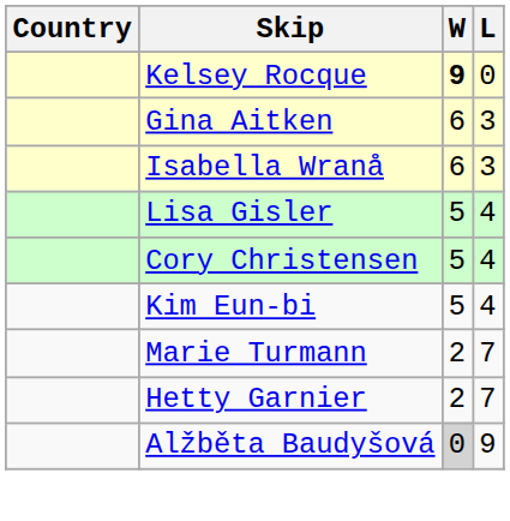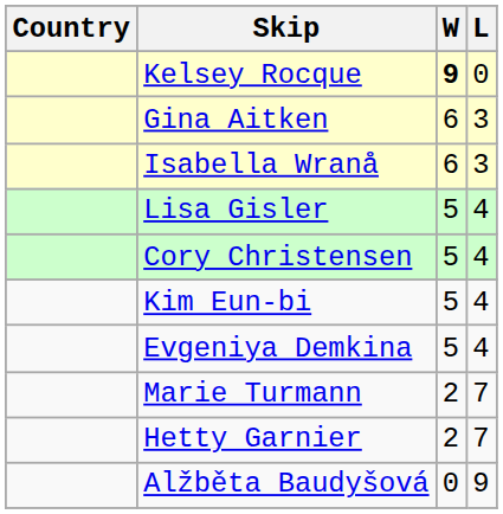+ row: Evgeniya Demkina | 5 | 4
Alžběta Baudyšová | W: lightgrey background -> no background
